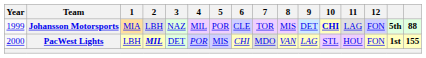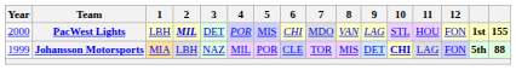rows swapped: Johansson Motorsports <-> PacWest Lights
